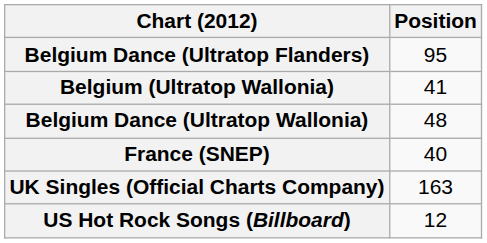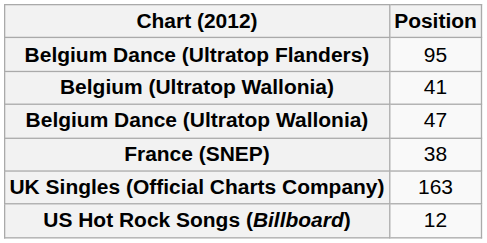Belgium Dance (Ultratop Wallonia) | Position: 48 -> 47
France (SNEP) | Position: 40 -> 38
